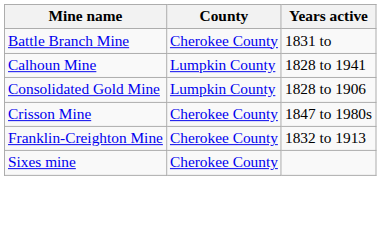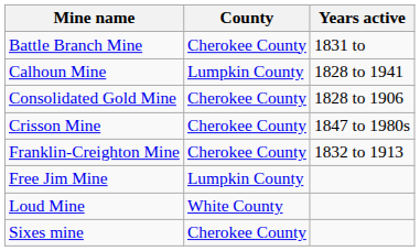Consolidated Gold Mine | County: Lumpkin County -> Cherokee County
+ row: Free Jim Mine | Lumpkin County
+ row: Loud Mine | White County
